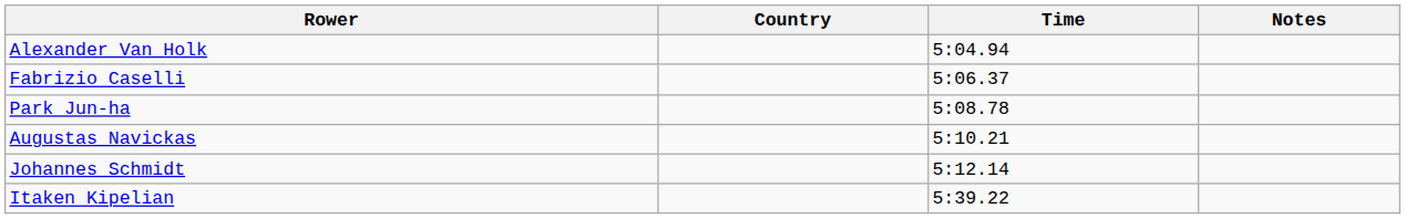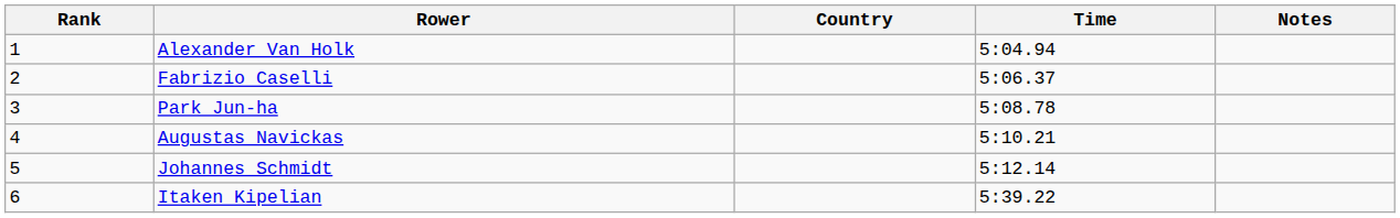+ column: Rank | 1 | 2 | 3 | 4 | 5 | 6
